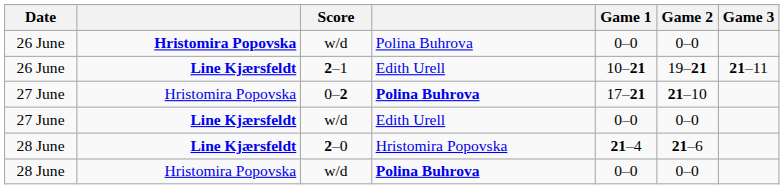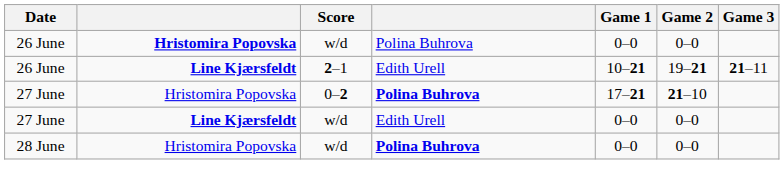- row: 28 June | Line Kjærsfeldt | 2–0 | Hristomira Popovska | 21–4 | 21–6
